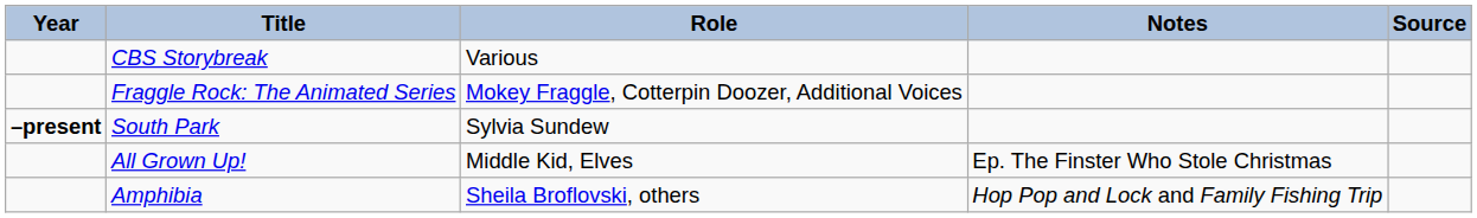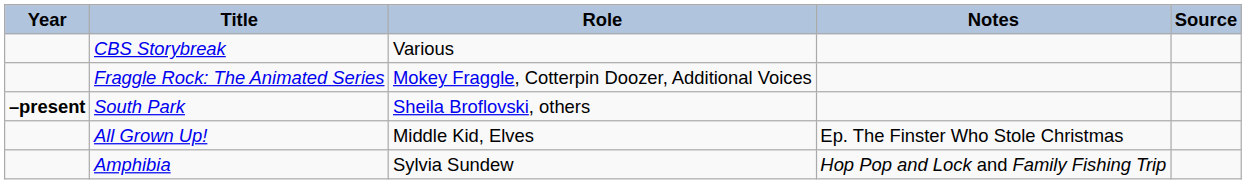South Park | Role: Sylvia Sundew -> Sheila Broflovski, others
Amphibia | Role: Sheila Broflovski, others -> Sylvia Sundew
